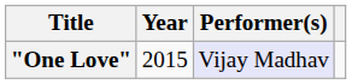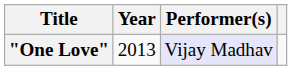"One Love" | Year: 2015 -> 2013
